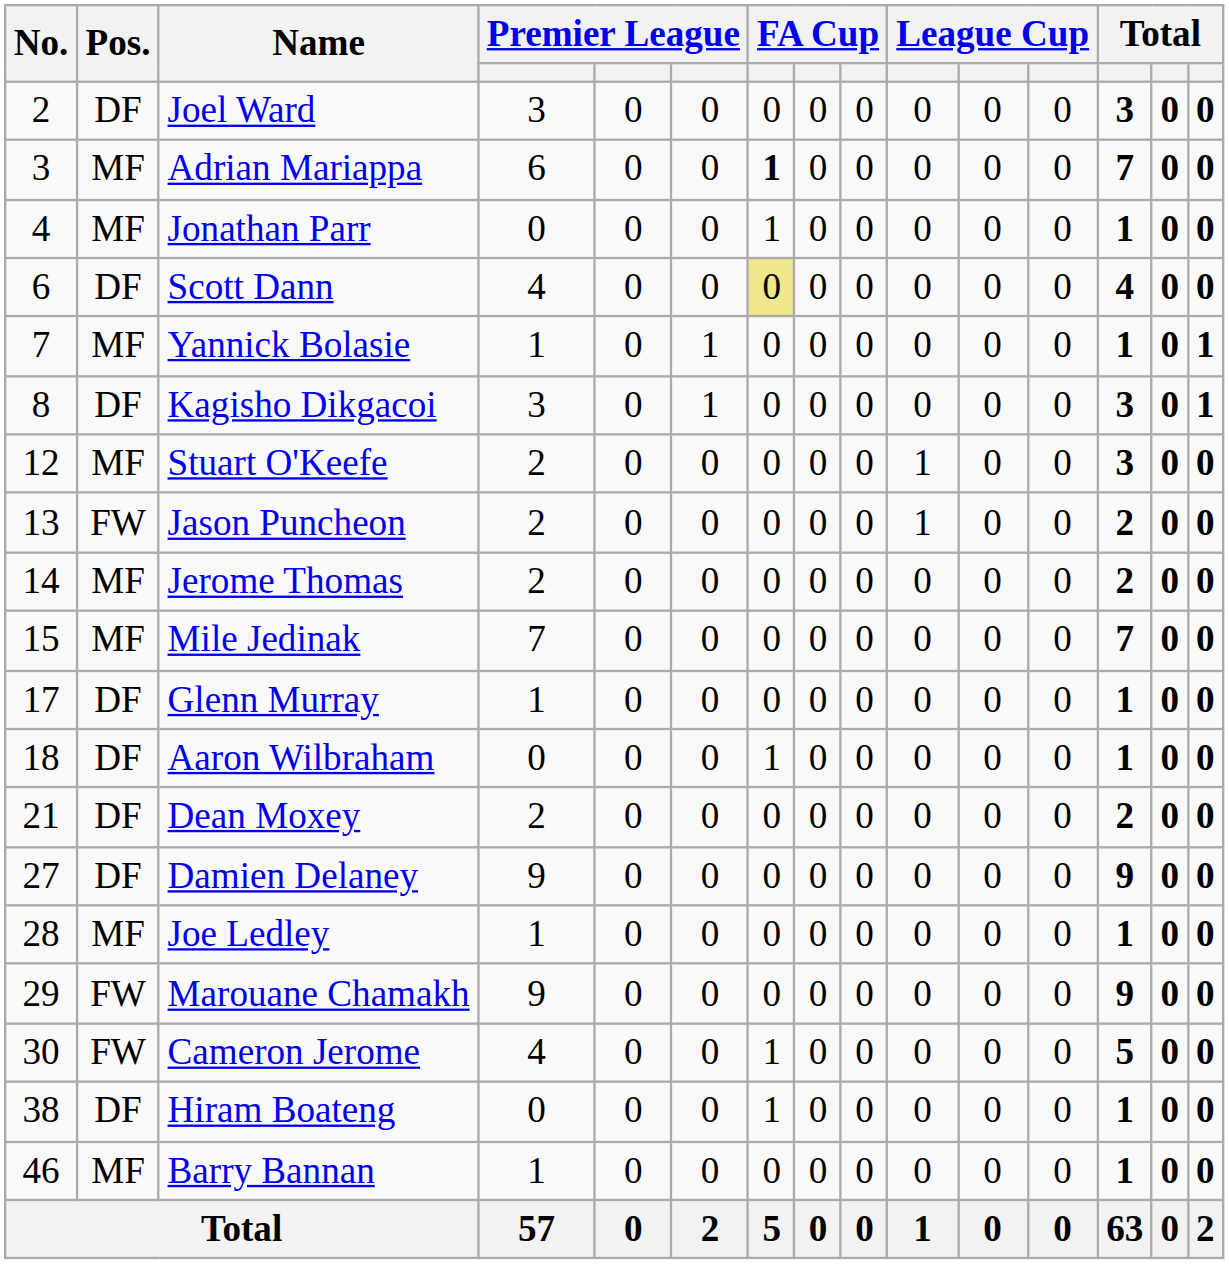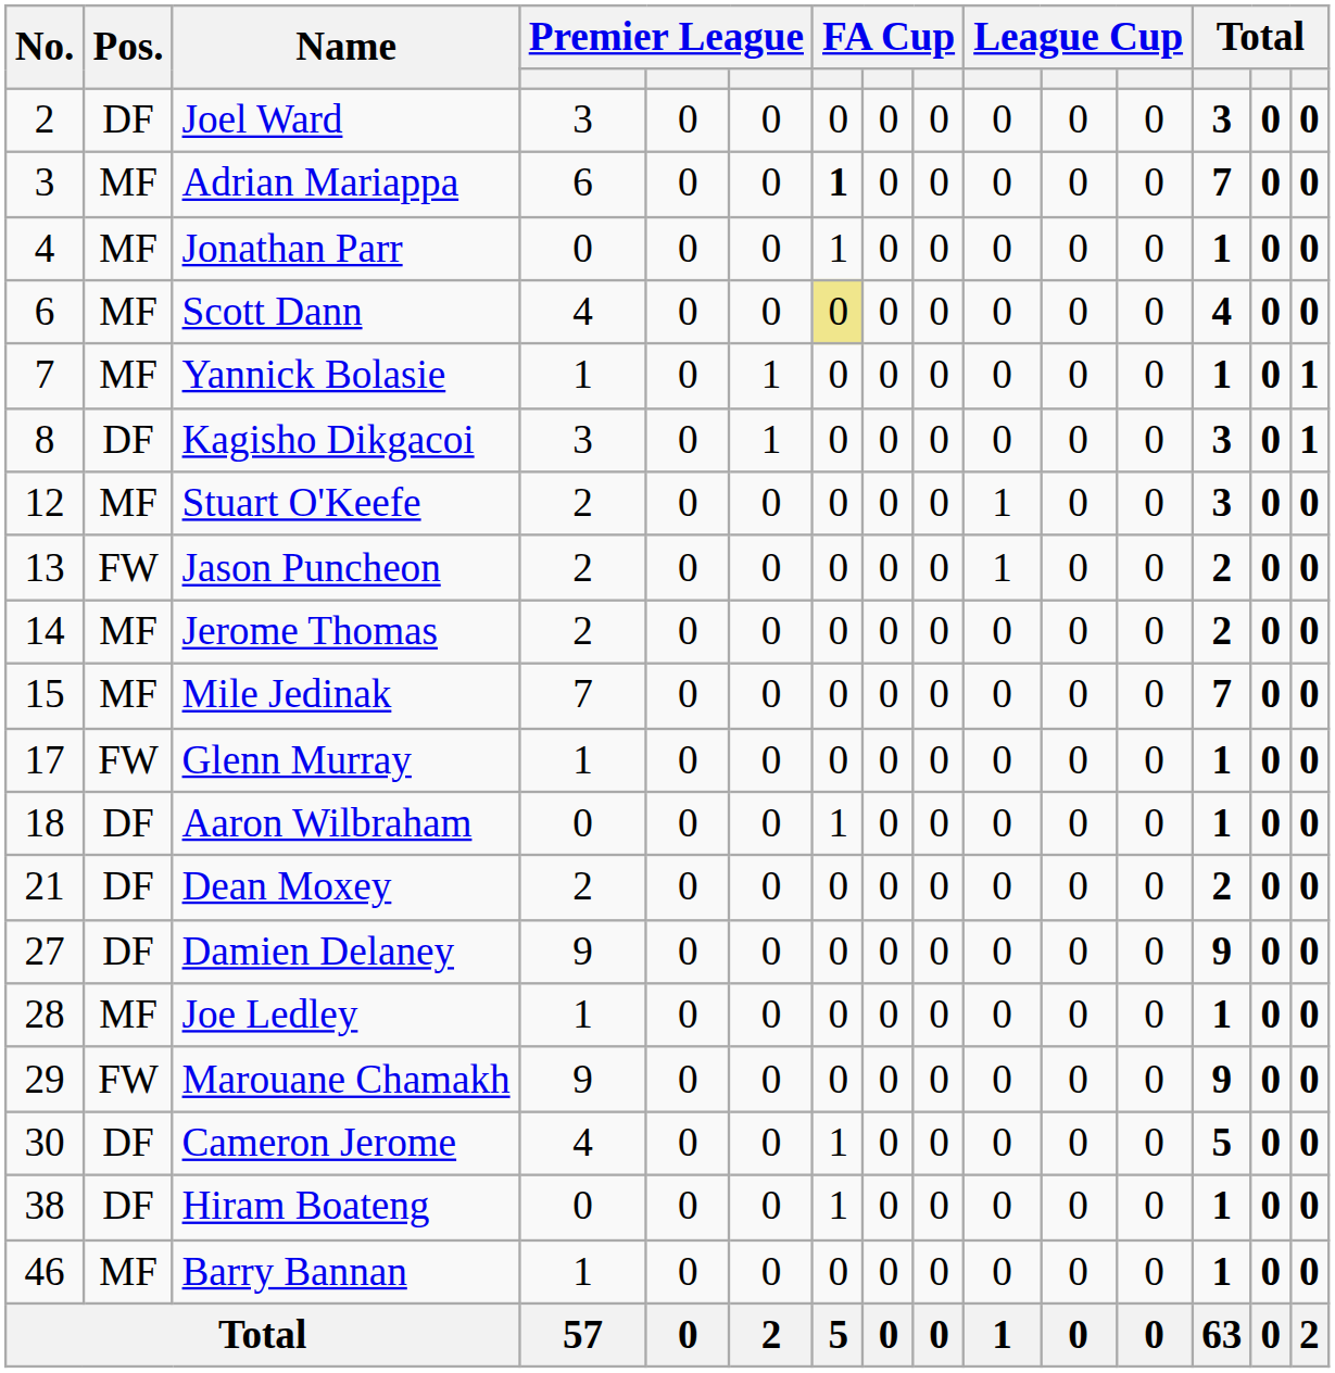Scott Dann | Pos.: DF -> MF
Glenn Murray | Pos.: DF -> FW
Cameron Jerome | Pos.: FW -> DF
